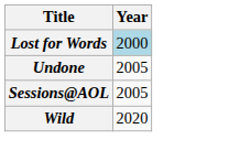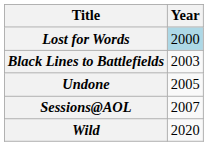+ row: Black Lines to Battlefields | 2003
Sessions@AOL | Year: 2005 -> 2007
